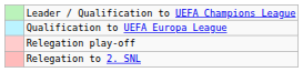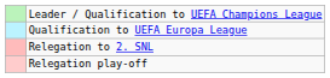rows swapped: Relegation play-off <-> Relegation to 2. SNL
